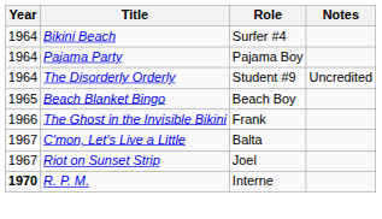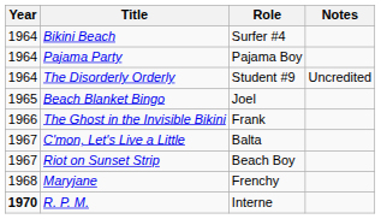Beach Blanket Bingo | Role: Beach Boy -> Joel
Riot on Sunset Strip | Role: Joel -> Beach Boy
+ row: 1968 | Maryjane | Frenchy
